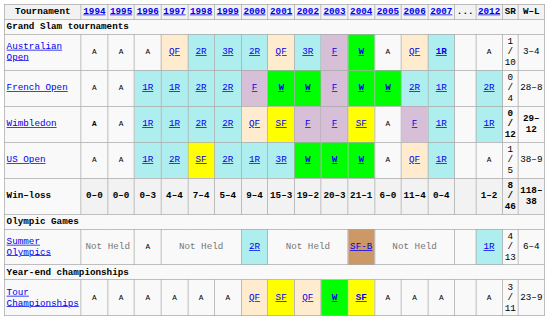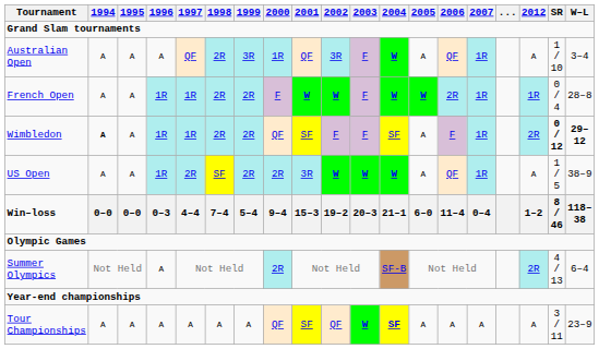Australian Open | 2000: 2R -> 1R
Australian Open | 2007: bold -> normal
French Open | 2012: 2R -> 1R
Wimbledon | 2012: 1R -> 2R
US Open | 2000: 1R -> 2R
Summer Olympics | 2012: 1R -> 2R
